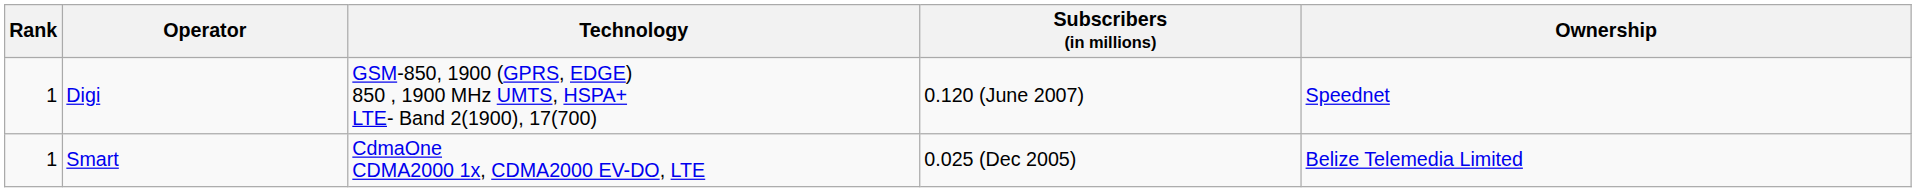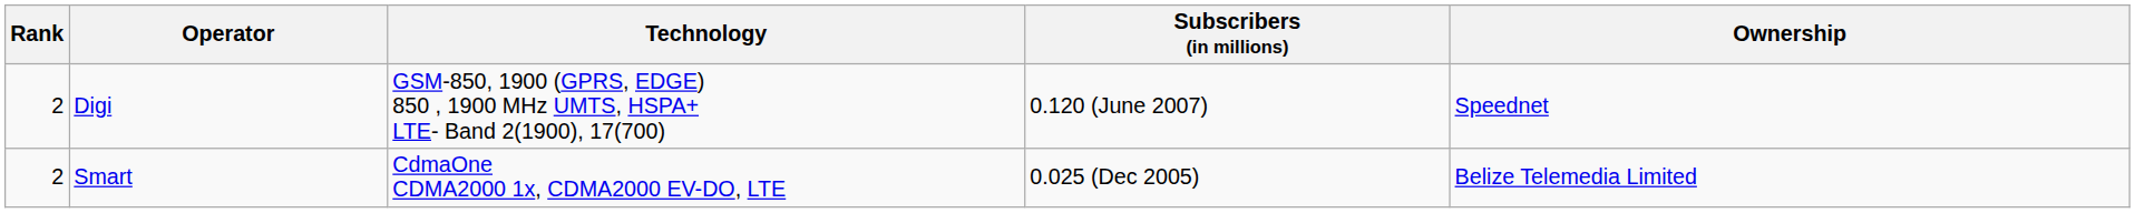Digi | Rank: 1 -> 2
Smart | Rank: 1 -> 2
